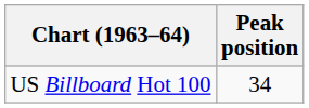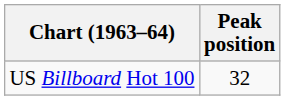US Billboard Hot 100 | Peak position: 34 -> 32
